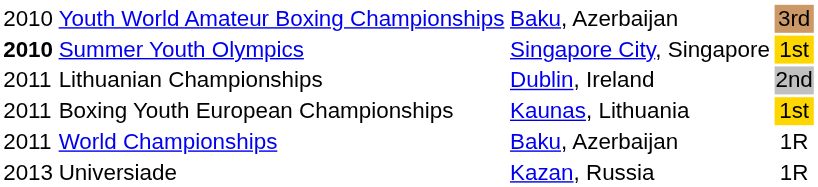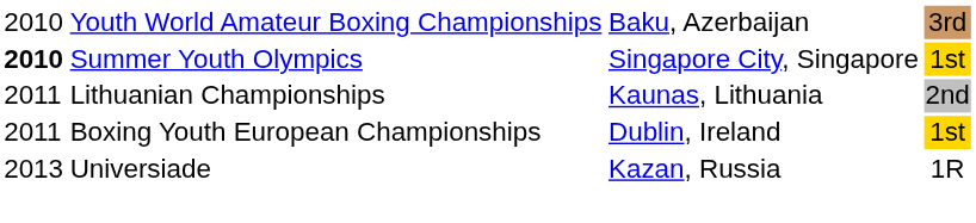Lithuanian Championships | column 3: Dublin, Ireland -> Kaunas, Lithuania
Boxing Youth European Championships | column 3: Kaunas, Lithuania -> Dublin, Ireland
- row: 2011 | World Championships | Baku, Azerbaijan | 1R
